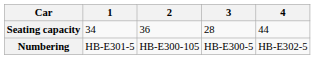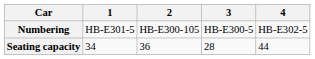rows swapped: Numbering <-> Seating capacity
